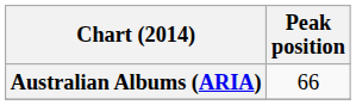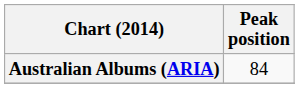Australian Albums (ARIA) | Peak position: 66 -> 84
